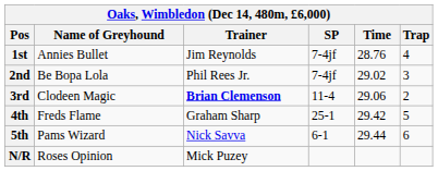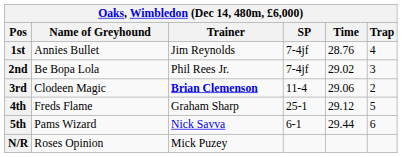4th | Time: 29.42 -> 29.12
